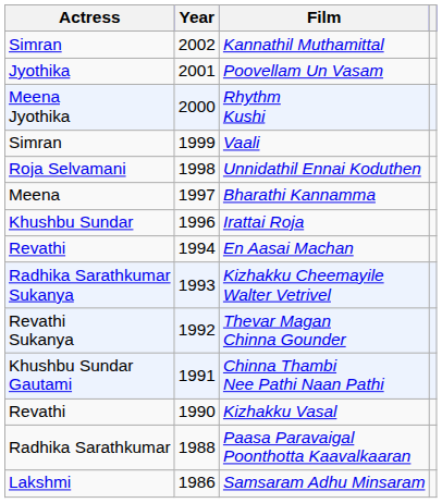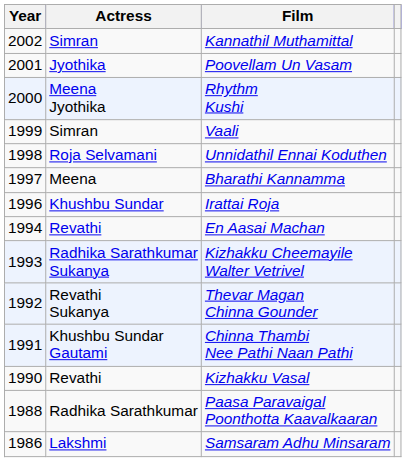columns swapped: Year <-> Actress
